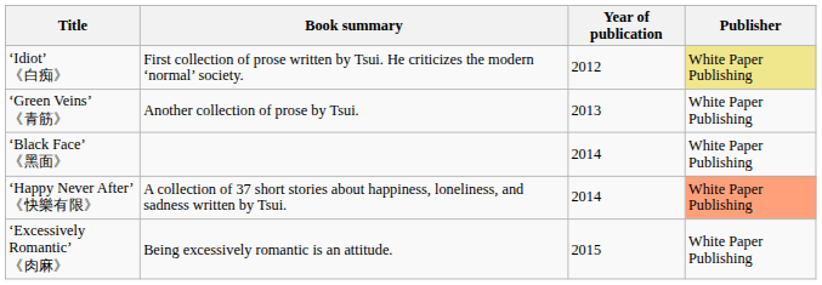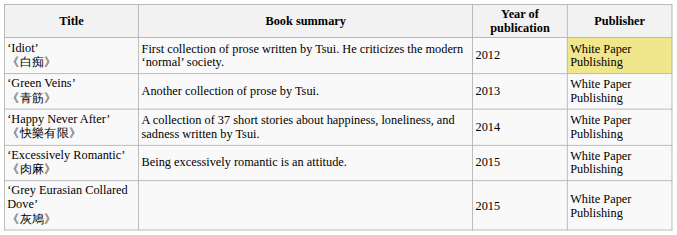- row: ‘Black Face’ 《黑面》 | 2014 | White Paper Publishing
‘Happy Never After’ 《快樂有限》 | Publisher: lightsalmon background -> no background
+ row: ‘Grey Eurasian Collared Dove’ 《灰鳩》 | 2015 | White Paper Publishing
